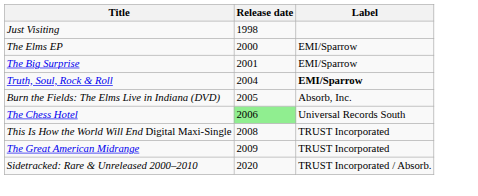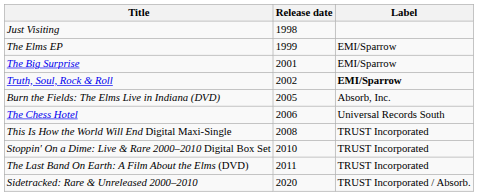The Elms EP | Release date: 2000 -> 1999
Truth, Soul, Rock & Roll | Release date: 2004 -> 2002
The Chess Hotel | Release date: lightgreen background -> no background
- row: The Great American Midrange | 2009 | TRUST Incorporated
+ row: Stoppin' On a Dime: Live & Rare 2000–2010 Digital Box Set | 2010 | TRUST Incorporated
+ row: The Last Band On Earth: A Film About the Elms (DVD) | 2011 | TRUST Incorporated
